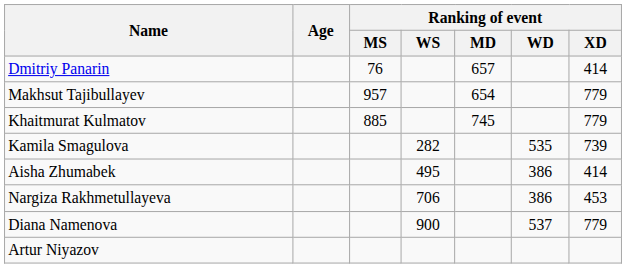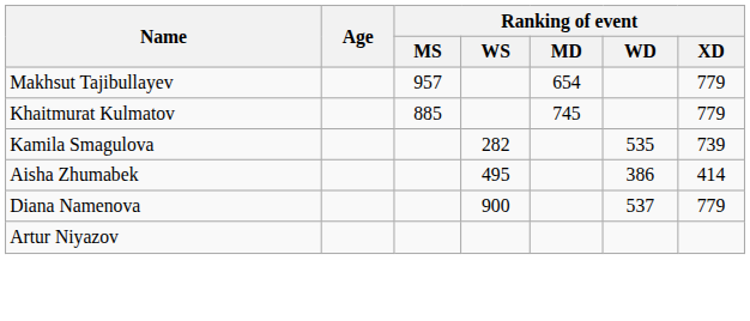- row: Dmitriy Panarin | 76 | 657 | 414
- row: Nargiza Rakhmetullayeva | 706 | 386 | 453
